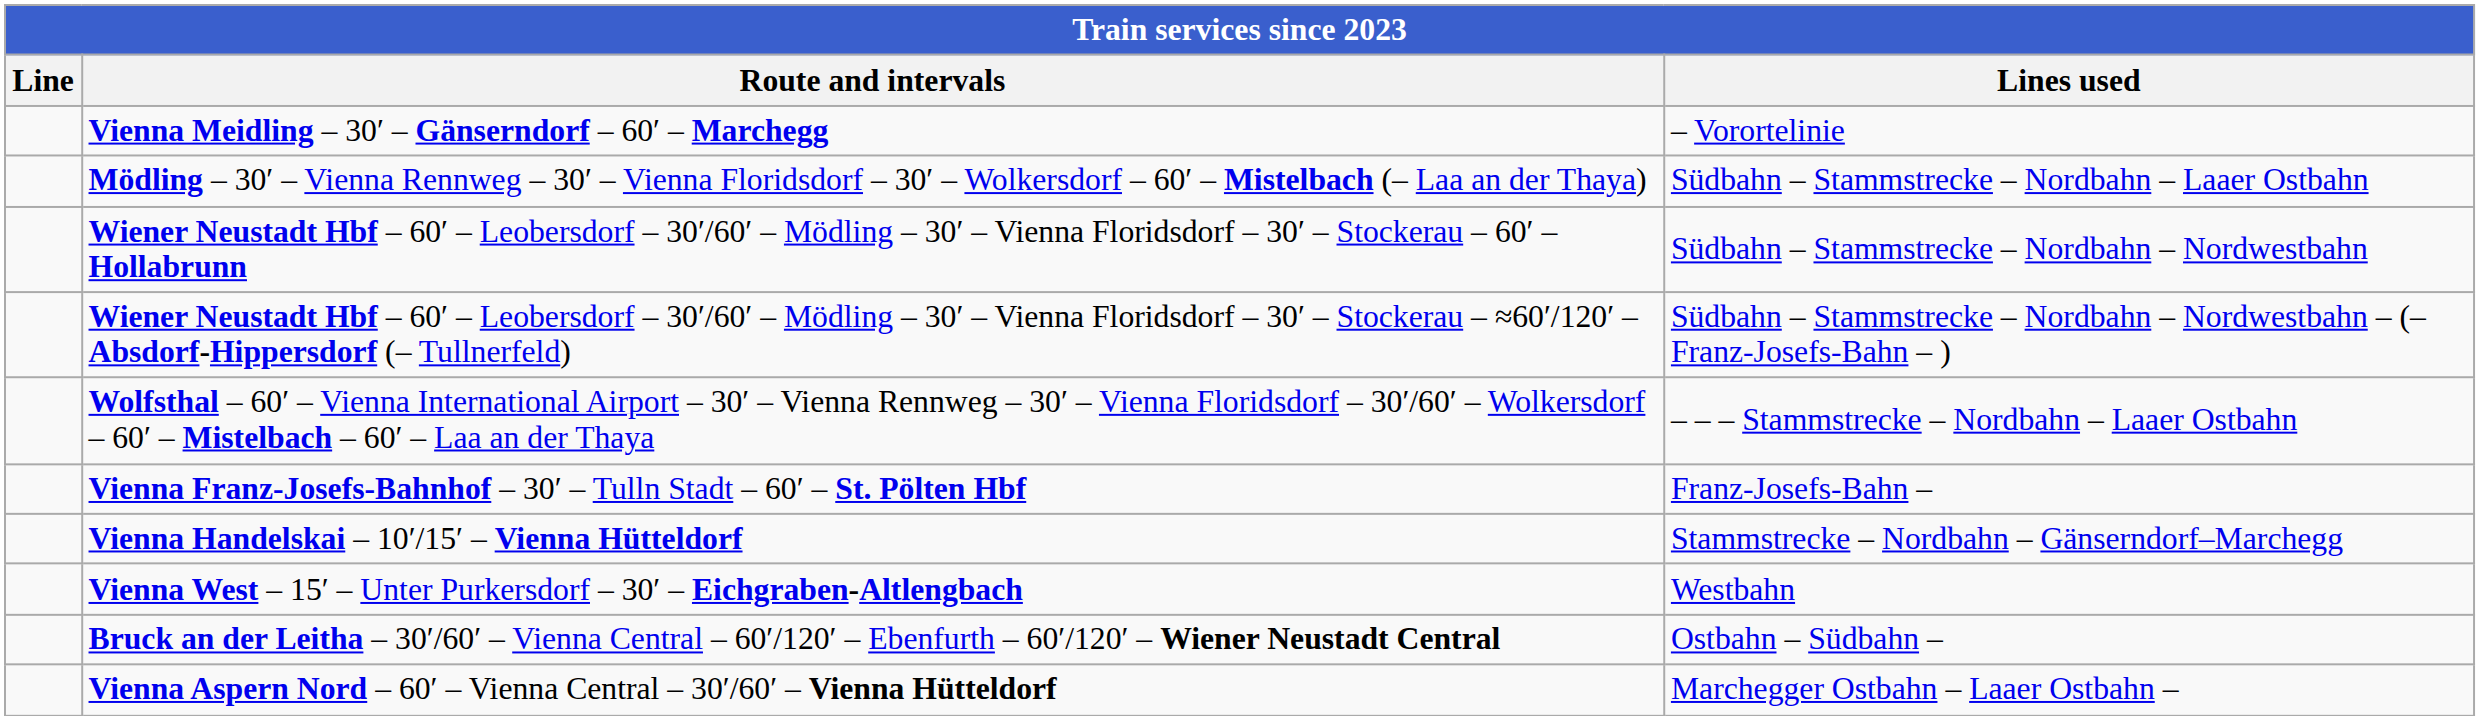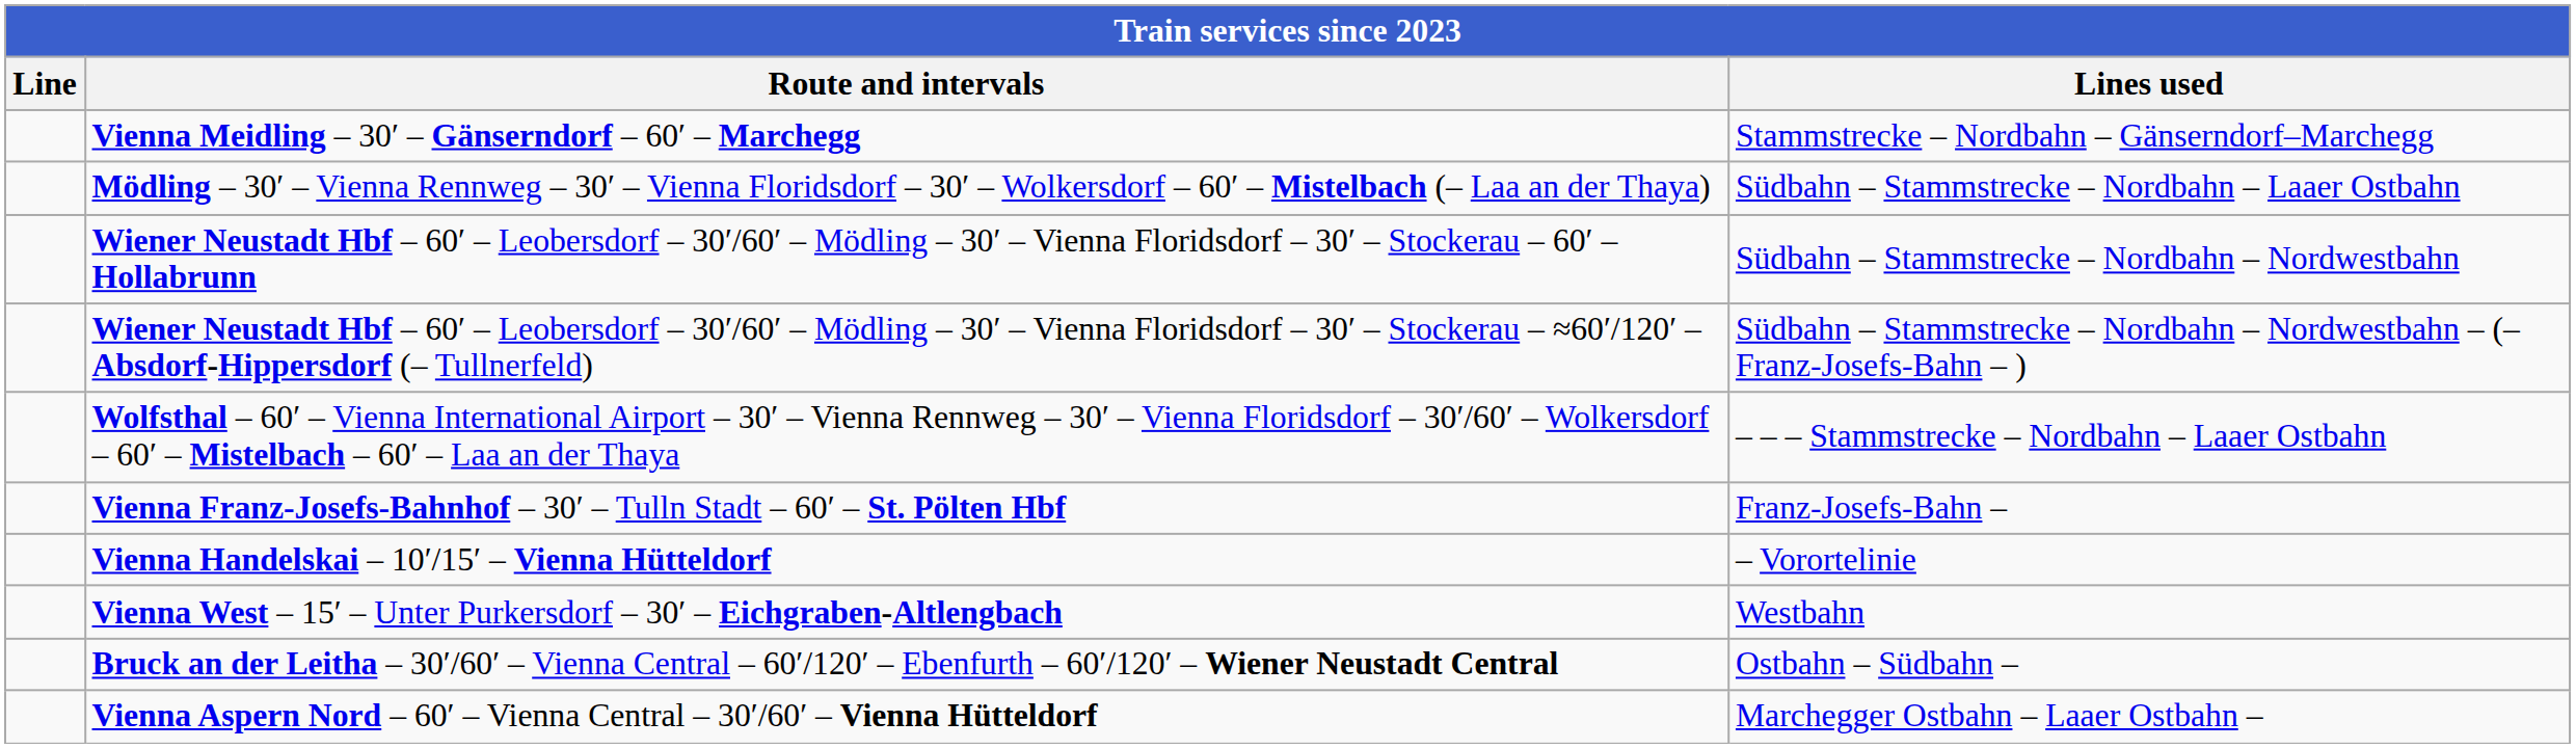Vienna Meidling – 30′ – Gänserndorf – 60′ – Marchegg | Lines used: – Vorortelinie -> Stammstrecke – Nordbahn – Gänserndorf–Marchegg
Vienna Handelskai – 10′/15′ – Vienna Hütteldorf | Lines used: Stammstrecke – Nordbahn – Gänserndorf–Marchegg -> – Vorortelinie
